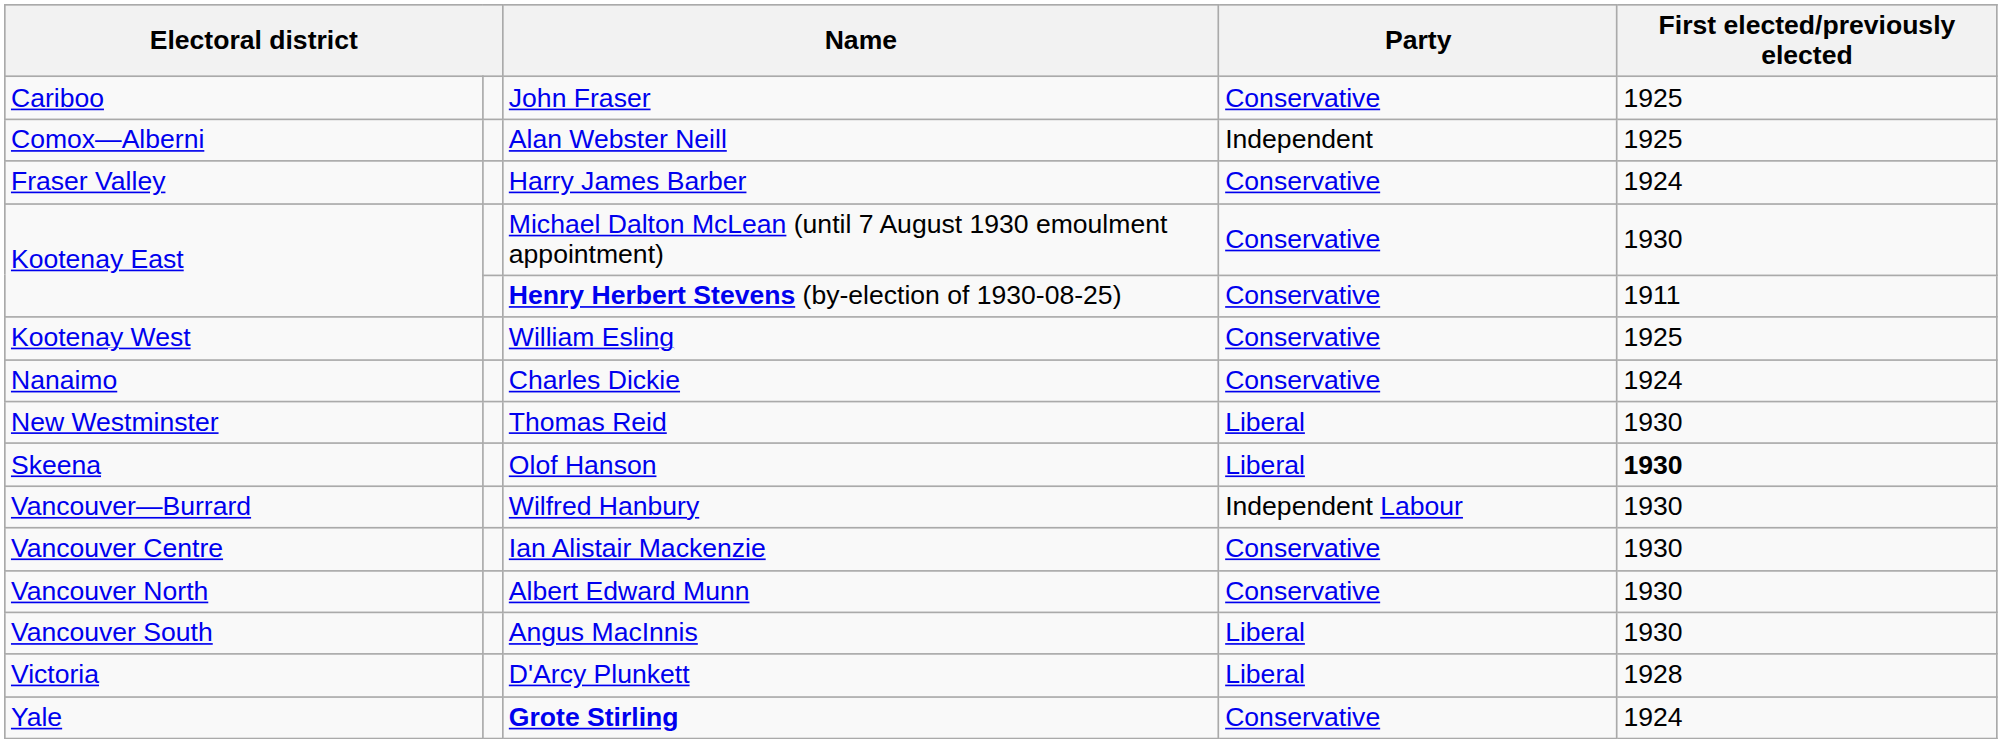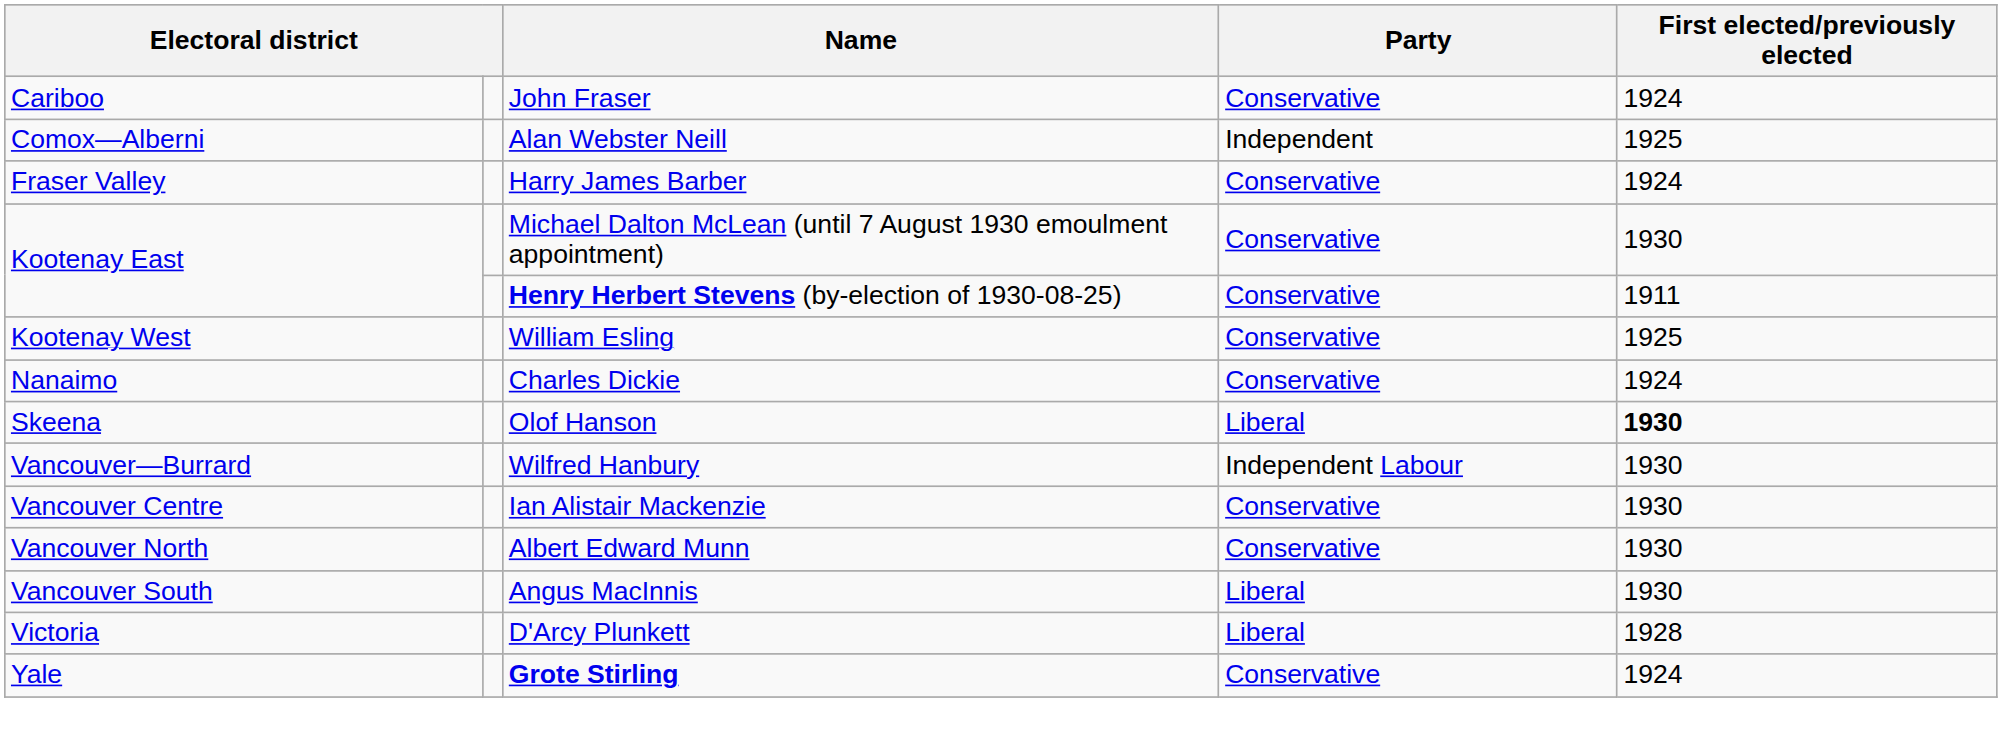John Fraser | First elected/previously elected: 1925 -> 1924
- row: New Westminster | Thomas Reid | Liberal | 1930
